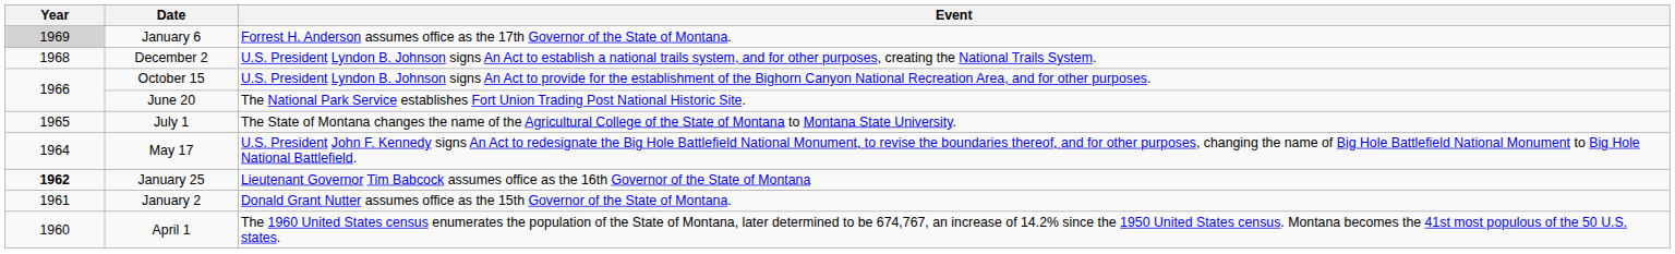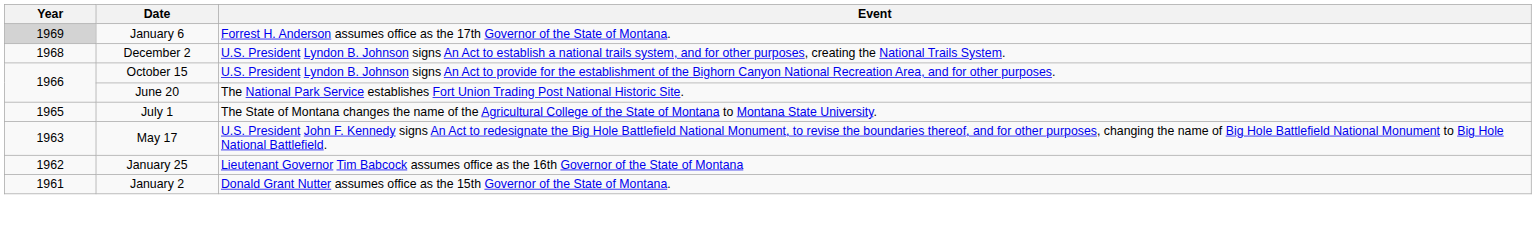May 17 | Year: 1964 -> 1963
January 25 | Year: bold -> normal
- row: 1960 | April 1 | The 1960 United States census enumerates the population of the State of Montana, later determined to be 674,767, an increase of 14.2% since the 1950 United States census. Montana becomes the 41st most populous of the 50 U.S. states.
